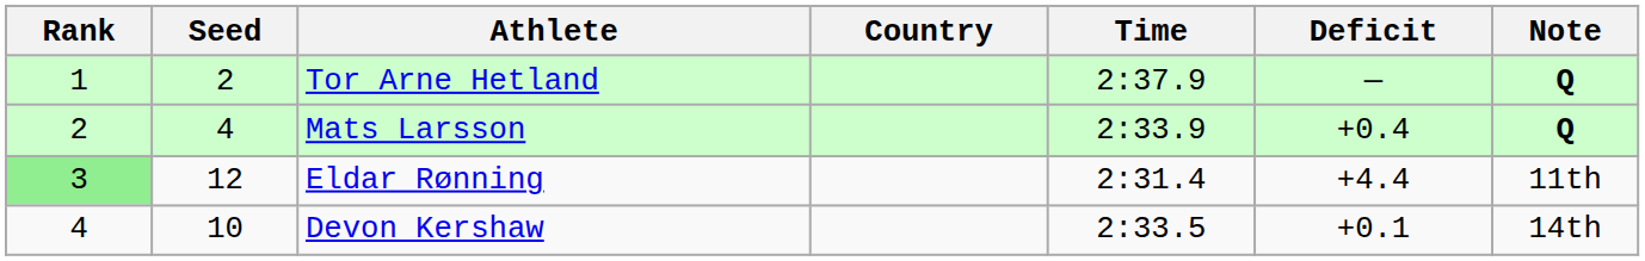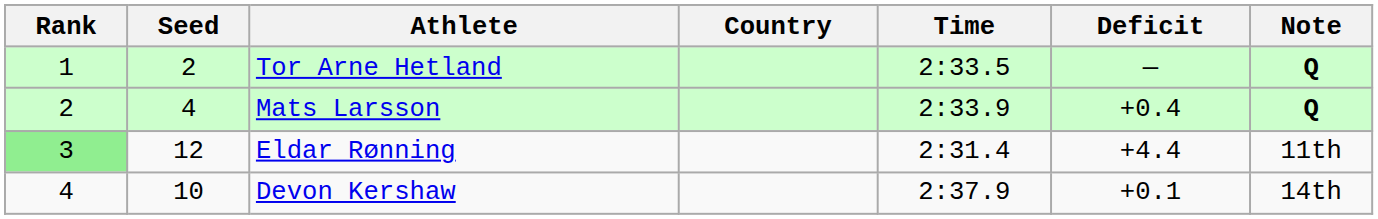Tor Arne Hetland | Time: 2:37.9 -> 2:33.5
Devon Kershaw | Time: 2:33.5 -> 2:37.9
